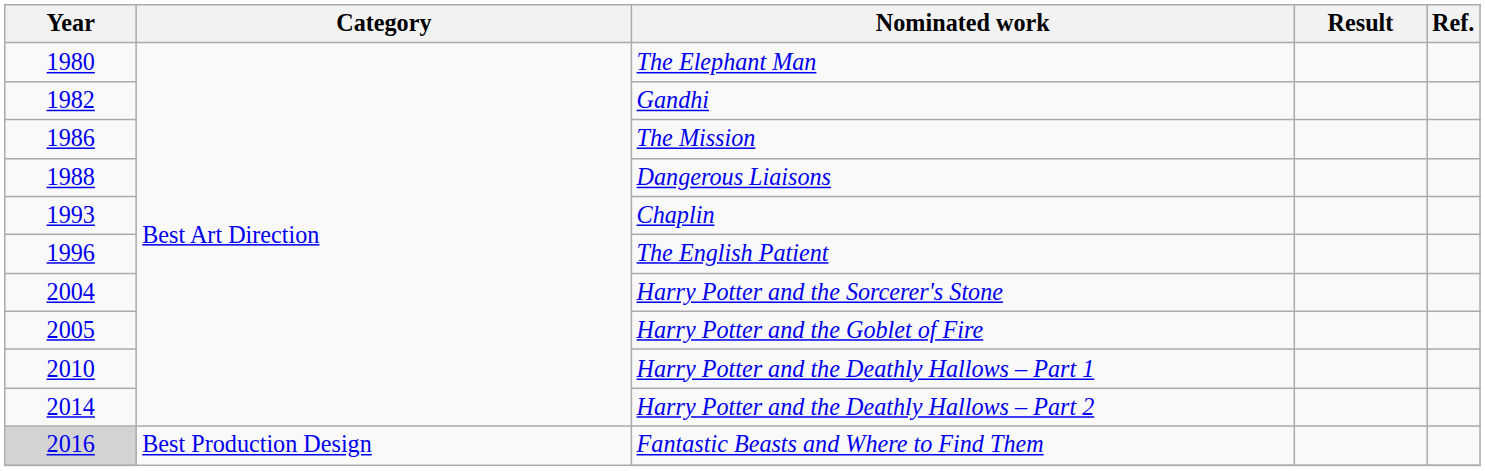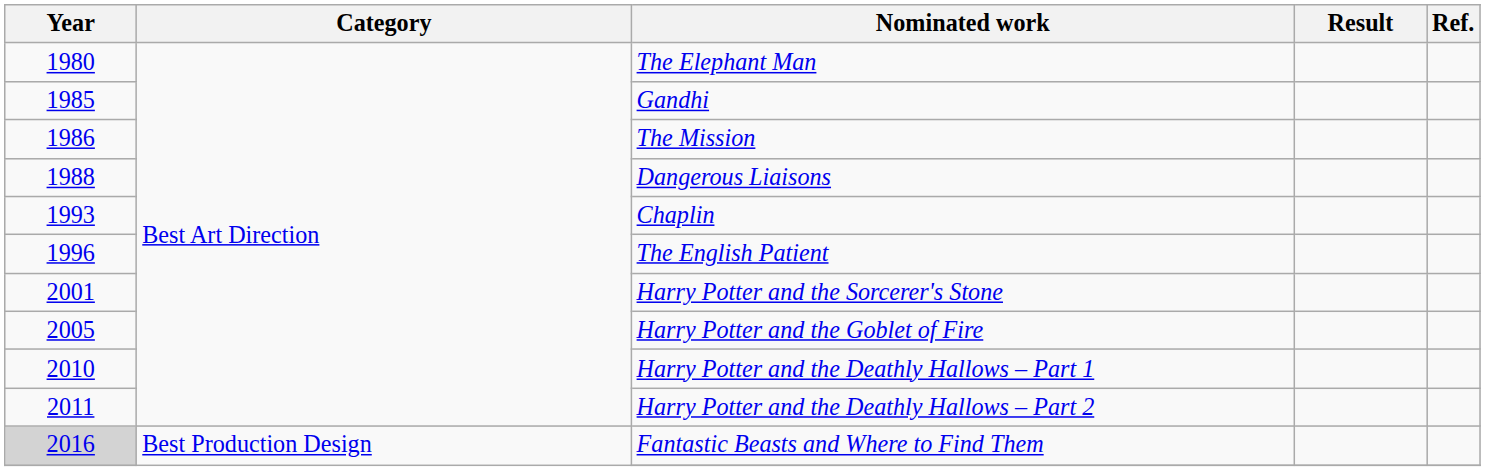Gandhi | Year: 1982 -> 1985
Harry Potter and the Sorcerer's Stone | Year: 2004 -> 2001
Harry Potter and the Deathly Hallows – Part 2 | Year: 2014 -> 2011
